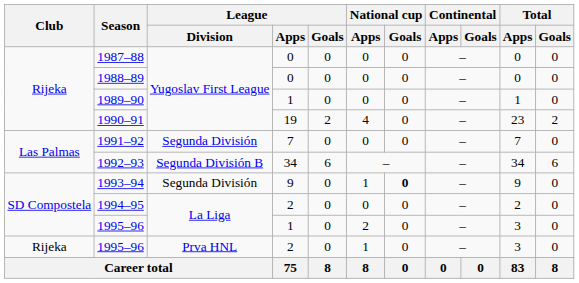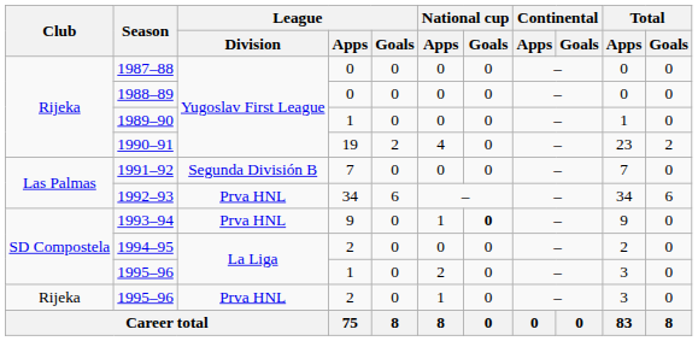1991–92 | League / Division: Segunda División -> Segunda División B
1992–93 | League / Division: Segunda División B -> Prva HNL
1993–94 | League / Division: Segunda División -> Prva HNL
